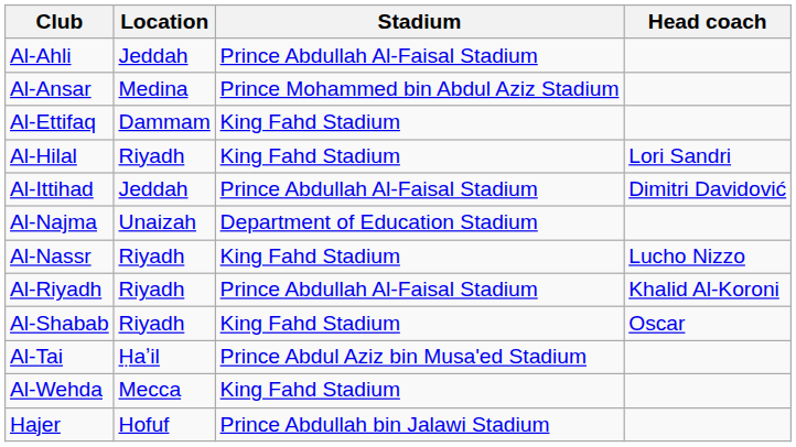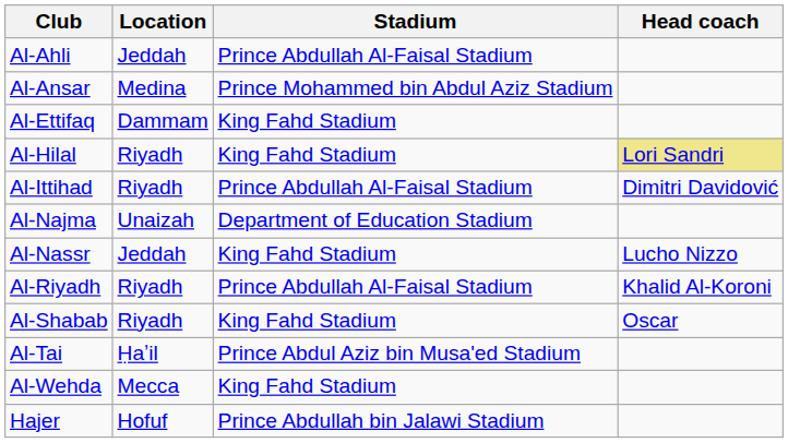Al-Hilal | Head coach: no background -> khaki background
Al-Ittihad | Location: Jeddah -> Riyadh
Al-Nassr | Location: Riyadh -> Jeddah
